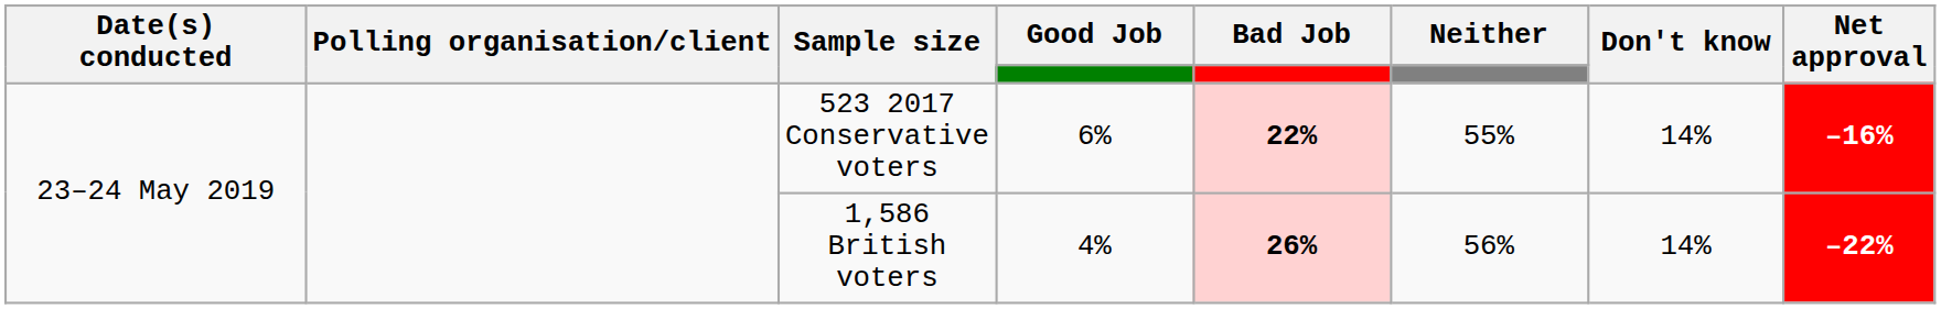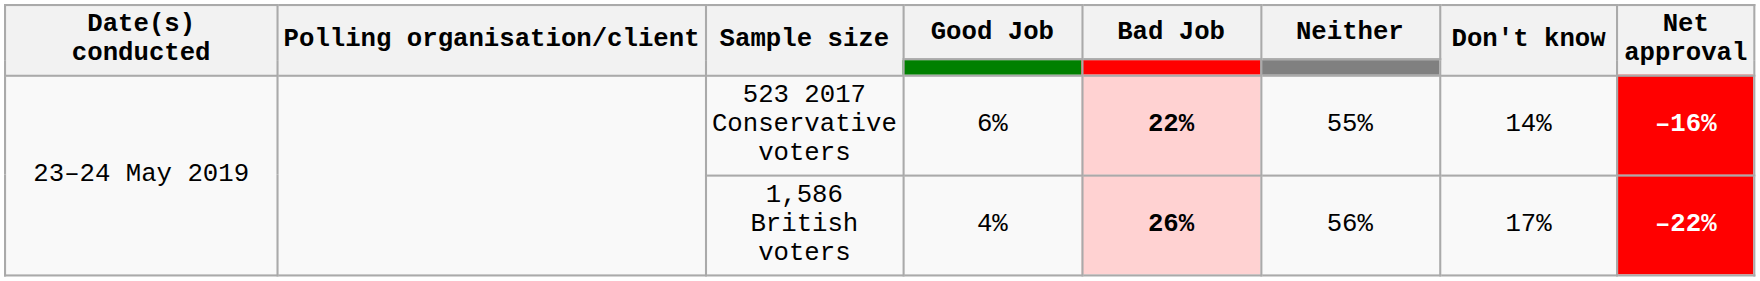1,586 British voters | Don't know: 14% -> 17%
